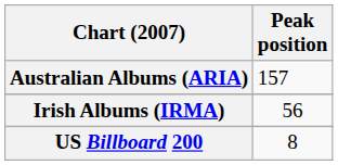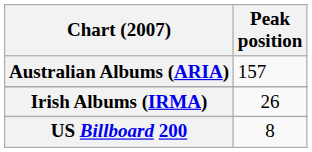Irish Albums (IRMA) | Peak position: 56 -> 26
